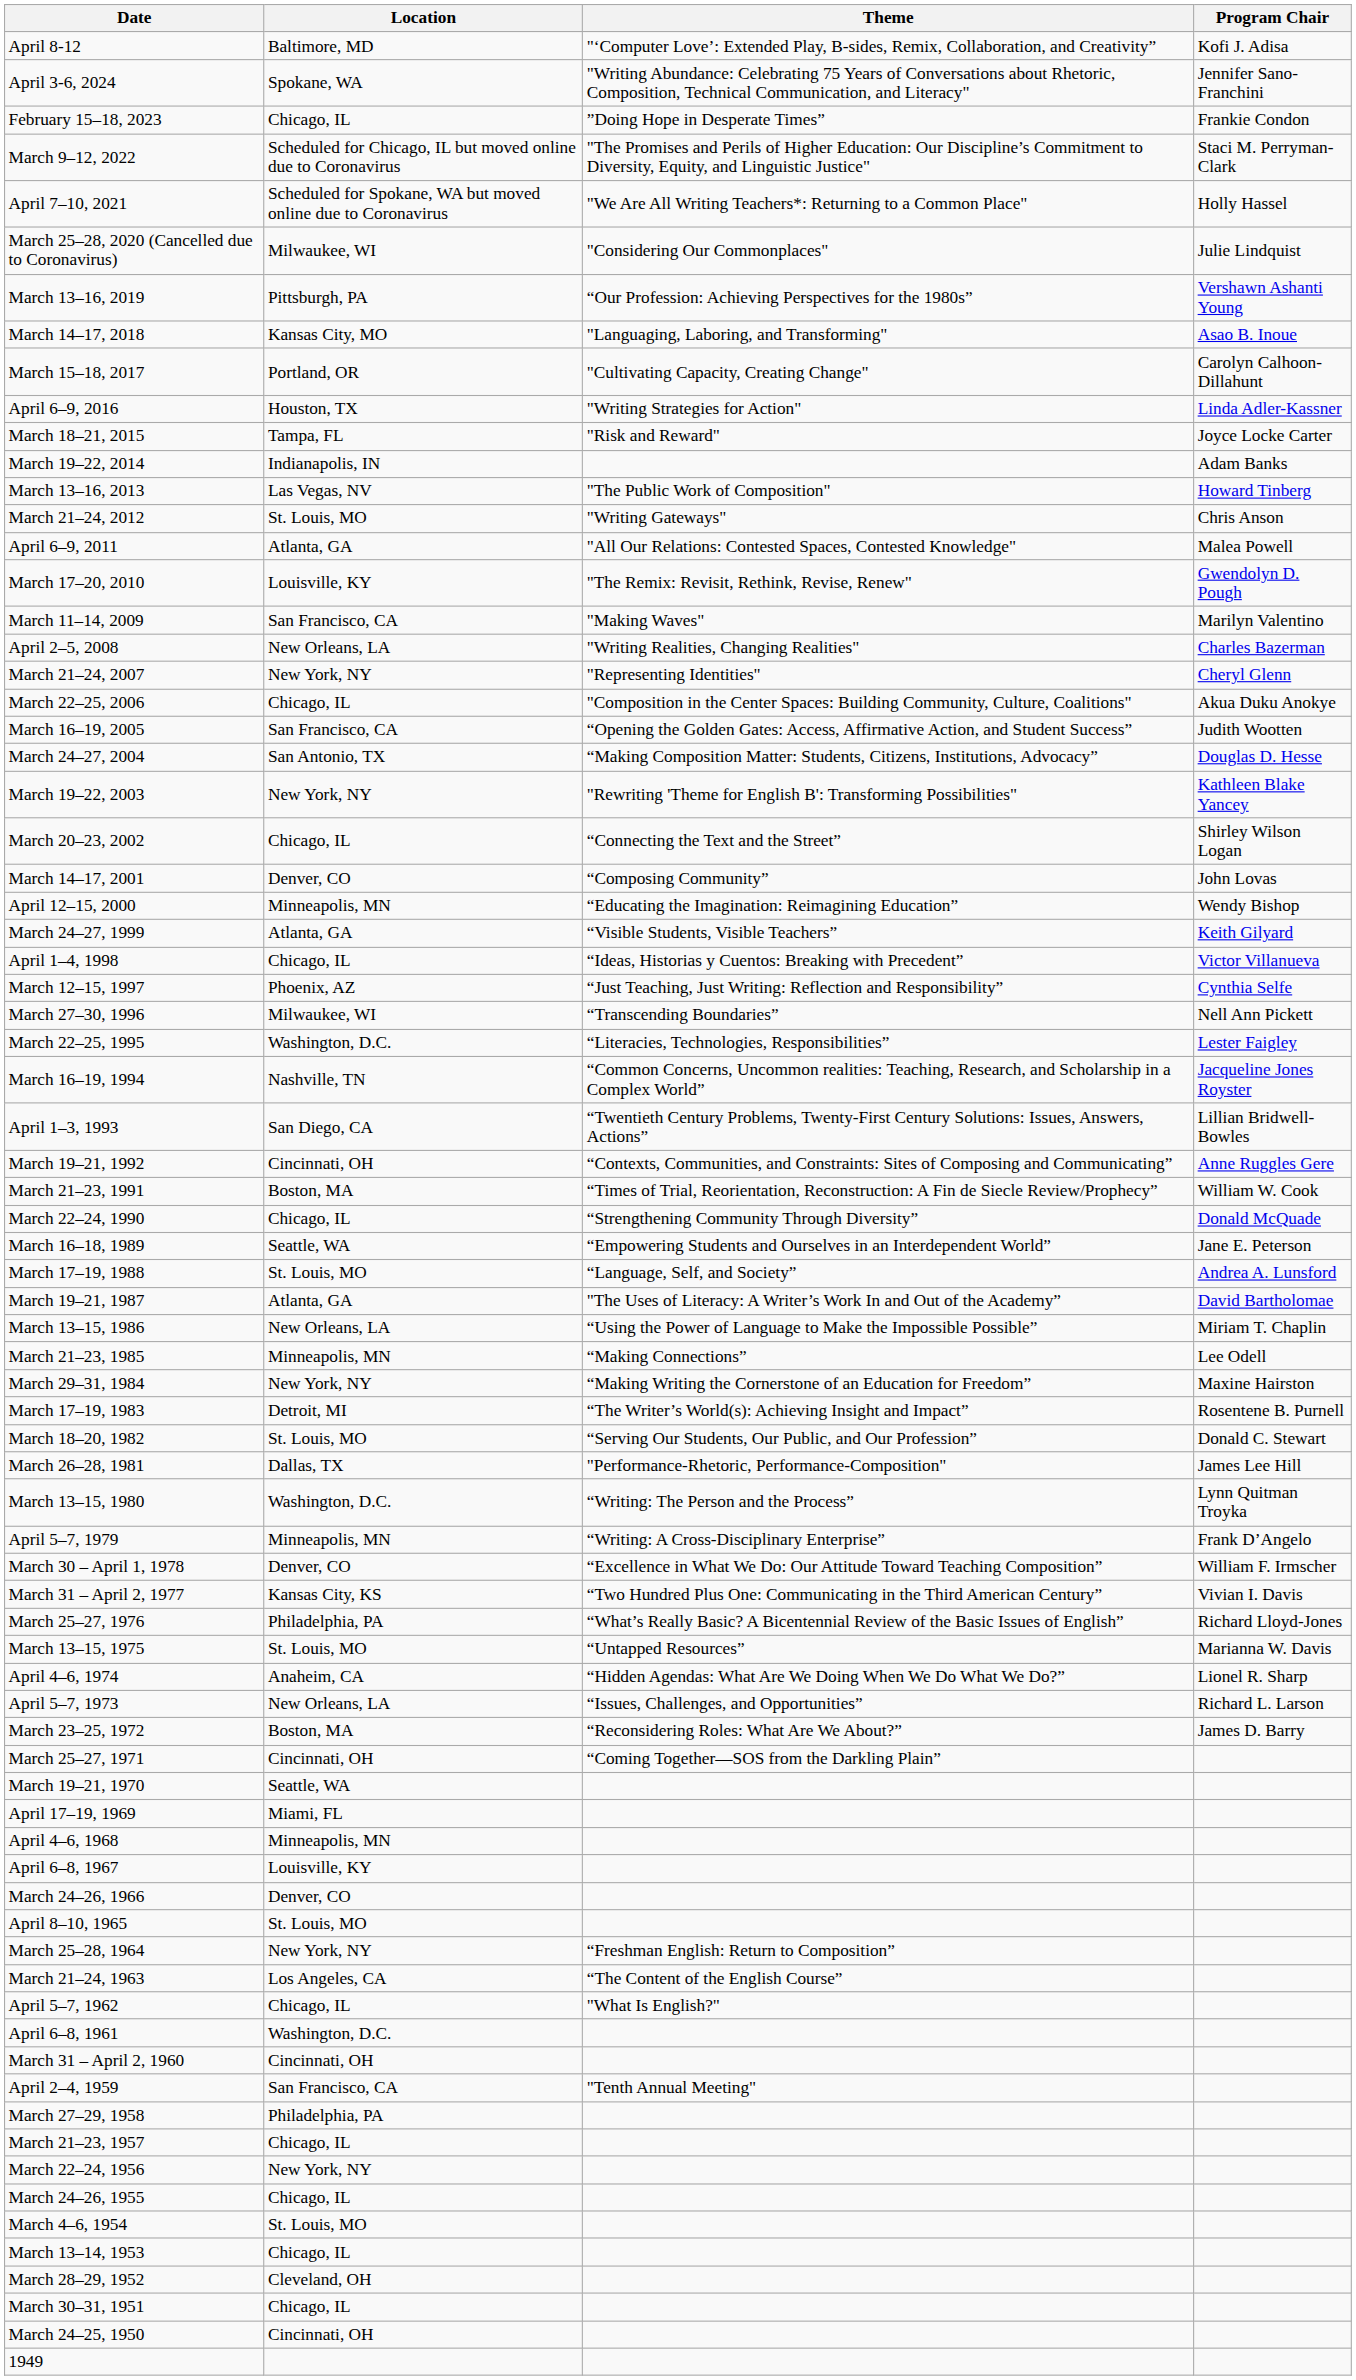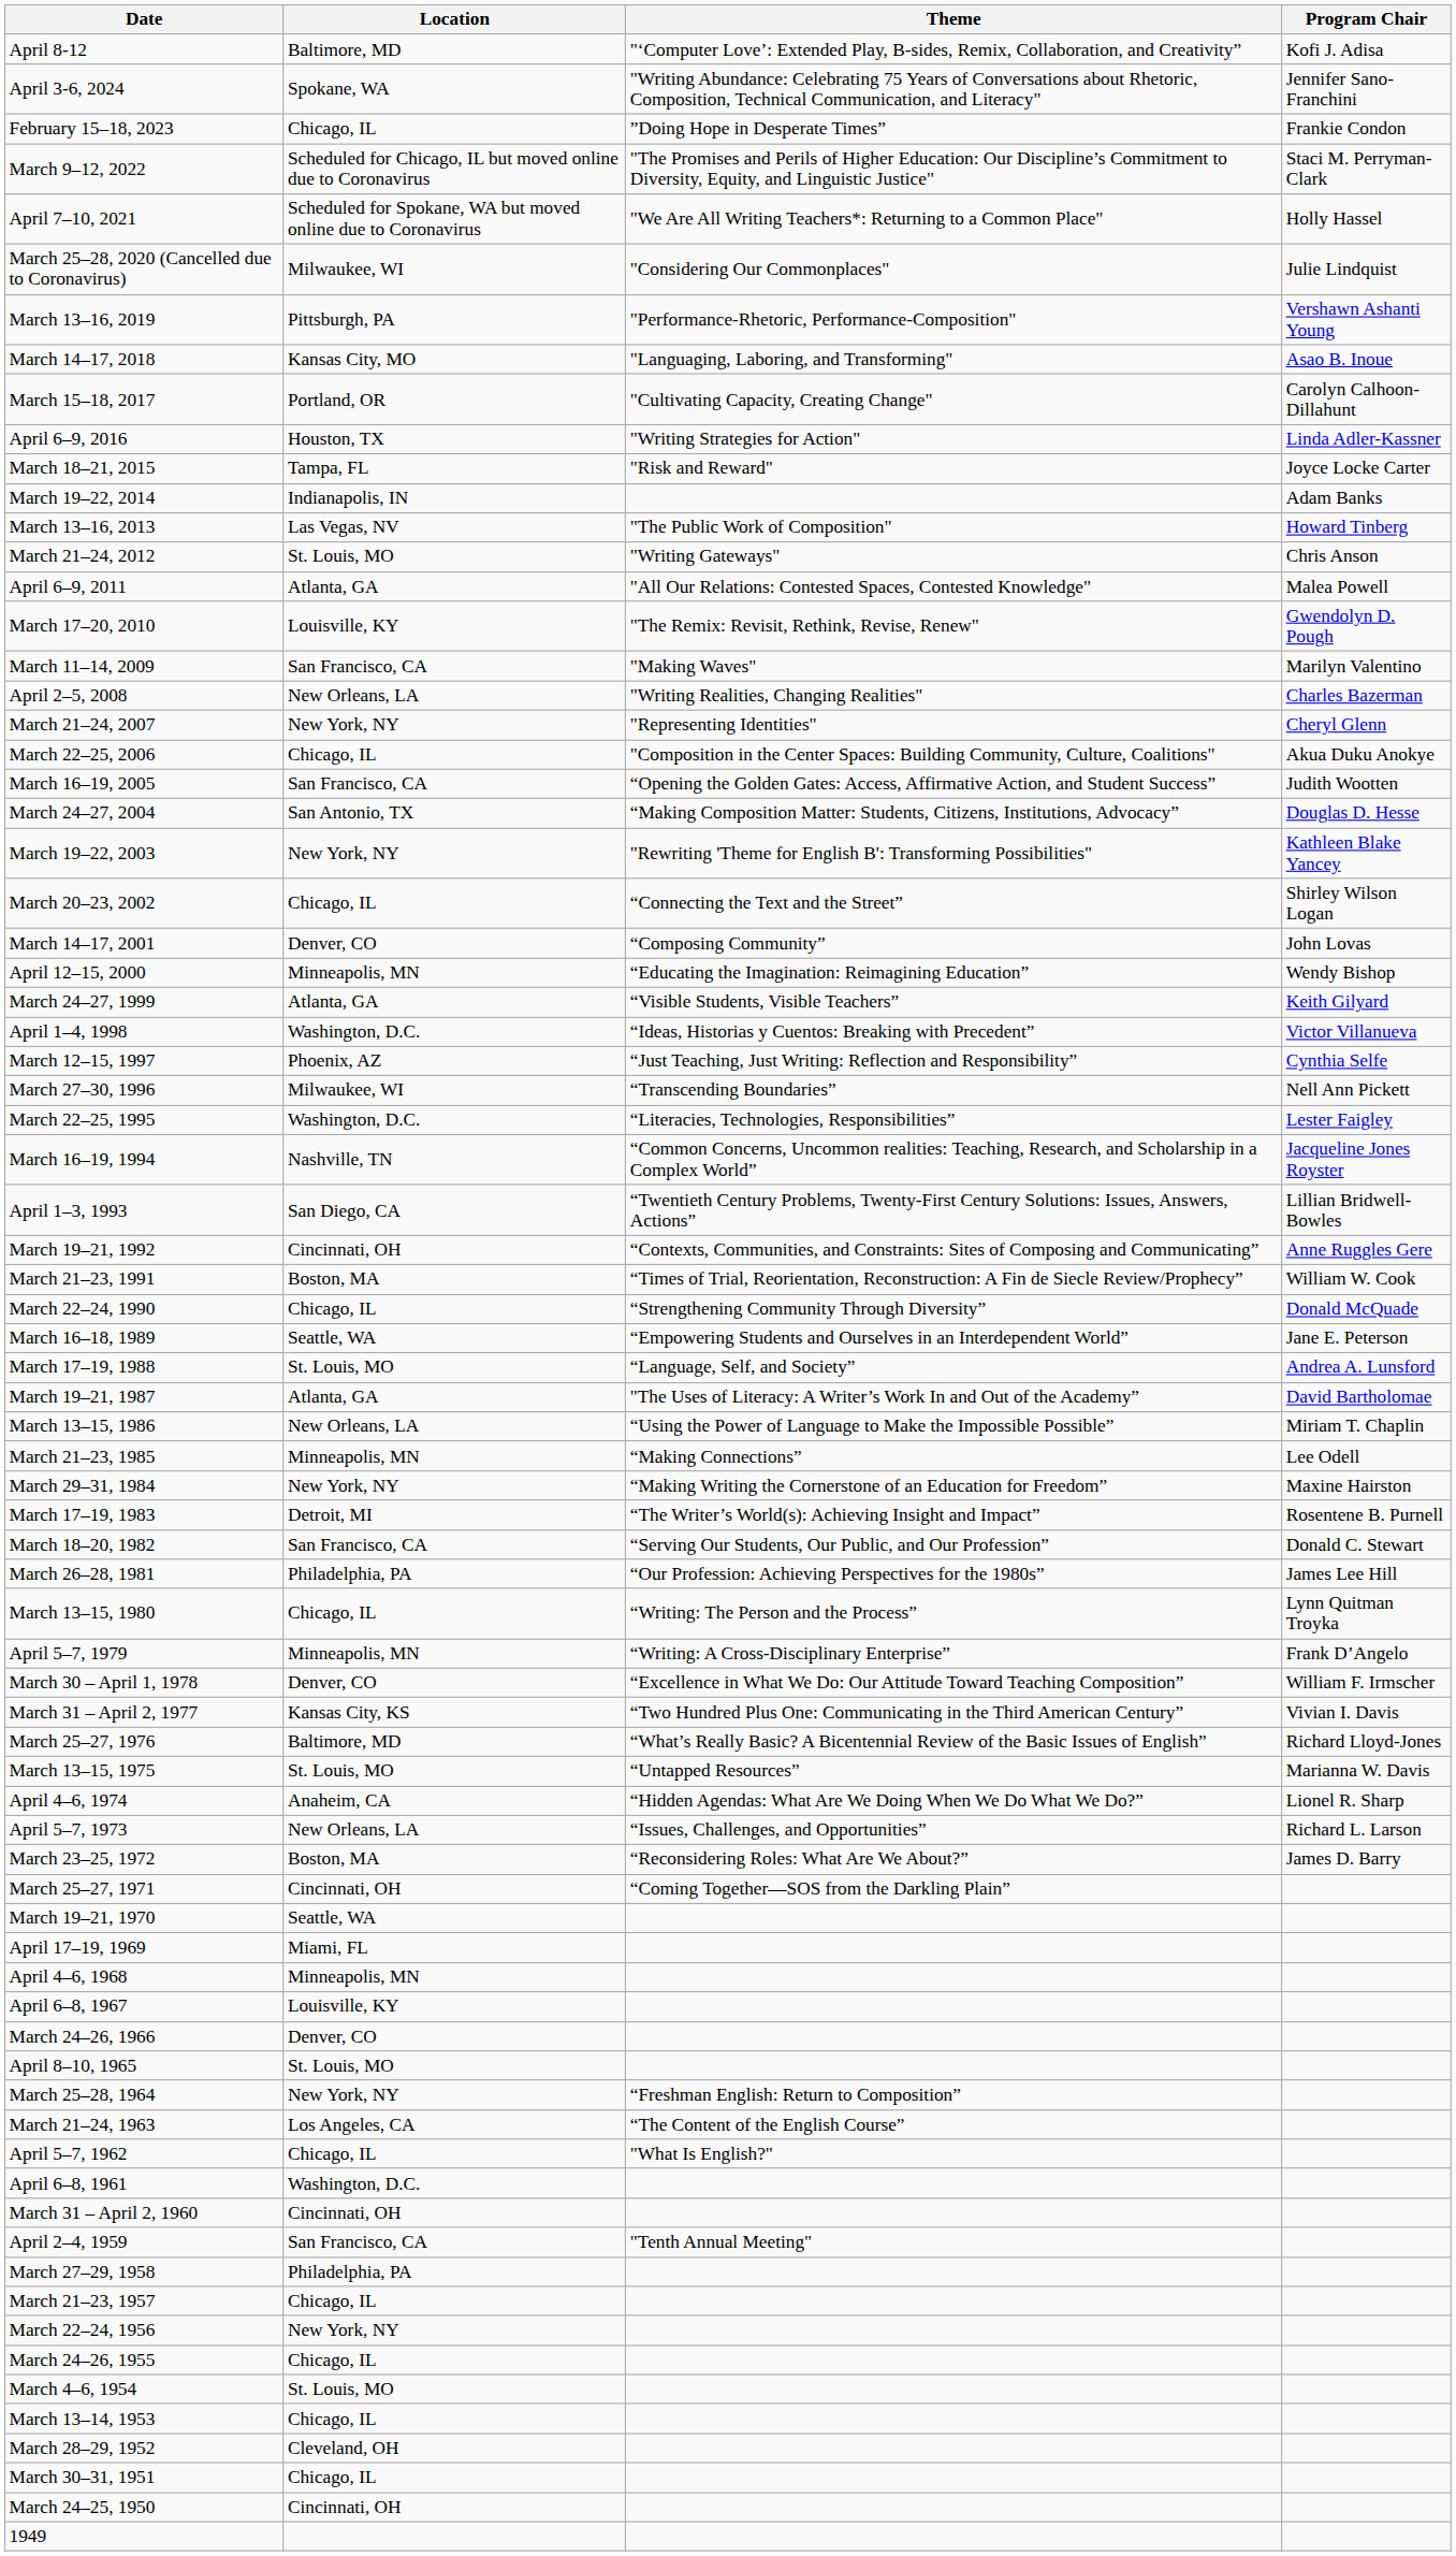March 13–16, 2019 | Theme: “Our Profession: Achieving Perspectives for the 1980s” -> "Performance-Rhetoric, Performance-Composition"
April 1–4, 1998 | Location: Chicago, IL -> Washington, D.C.
March 18–20, 1982 | Location: St. Louis, MO -> San Francisco, CA
March 26–28, 1981 | Location: Dallas, TX -> Philadelphia, PA
March 26–28, 1981 | Theme: "Performance-Rhetoric, Performance-Composition" -> “Our Profession: Achieving Perspectives for the 1980s”
March 13–15, 1980 | Location: Washington, D.C. -> Chicago, IL
March 25–27, 1976 | Location: Philadelphia, PA -> Baltimore, MD
